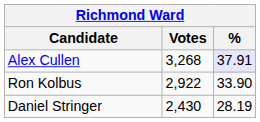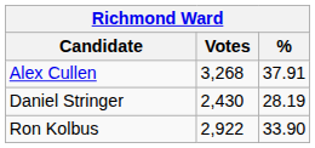Alex Cullen | %: lavender background -> no background
rows swapped: Ron Kolbus <-> Daniel Stringer
